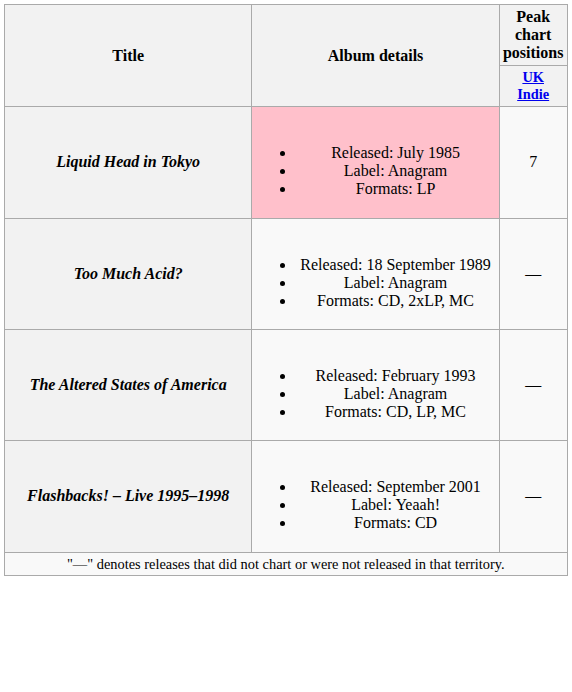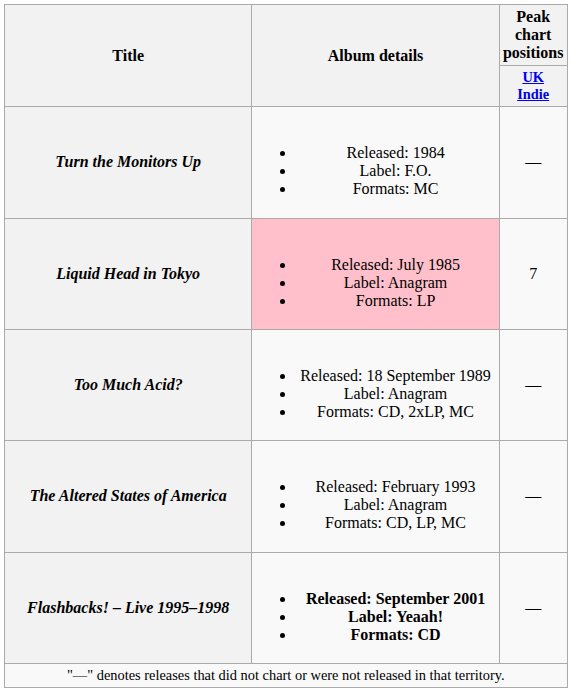+ row: Turn the Monitors Up | Released: 1984 Label: F.O. Formats: MC | —
Flashbacks! – Live 1995–1998 | Album details: normal -> bold
